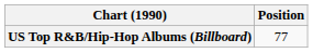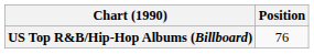US Top R&B/Hip-Hop Albums (Billboard) | Position: 77 -> 76
